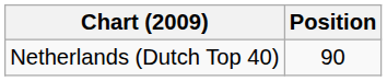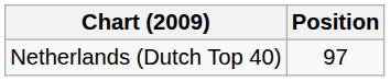Netherlands (Dutch Top 40) | Position: 90 -> 97
